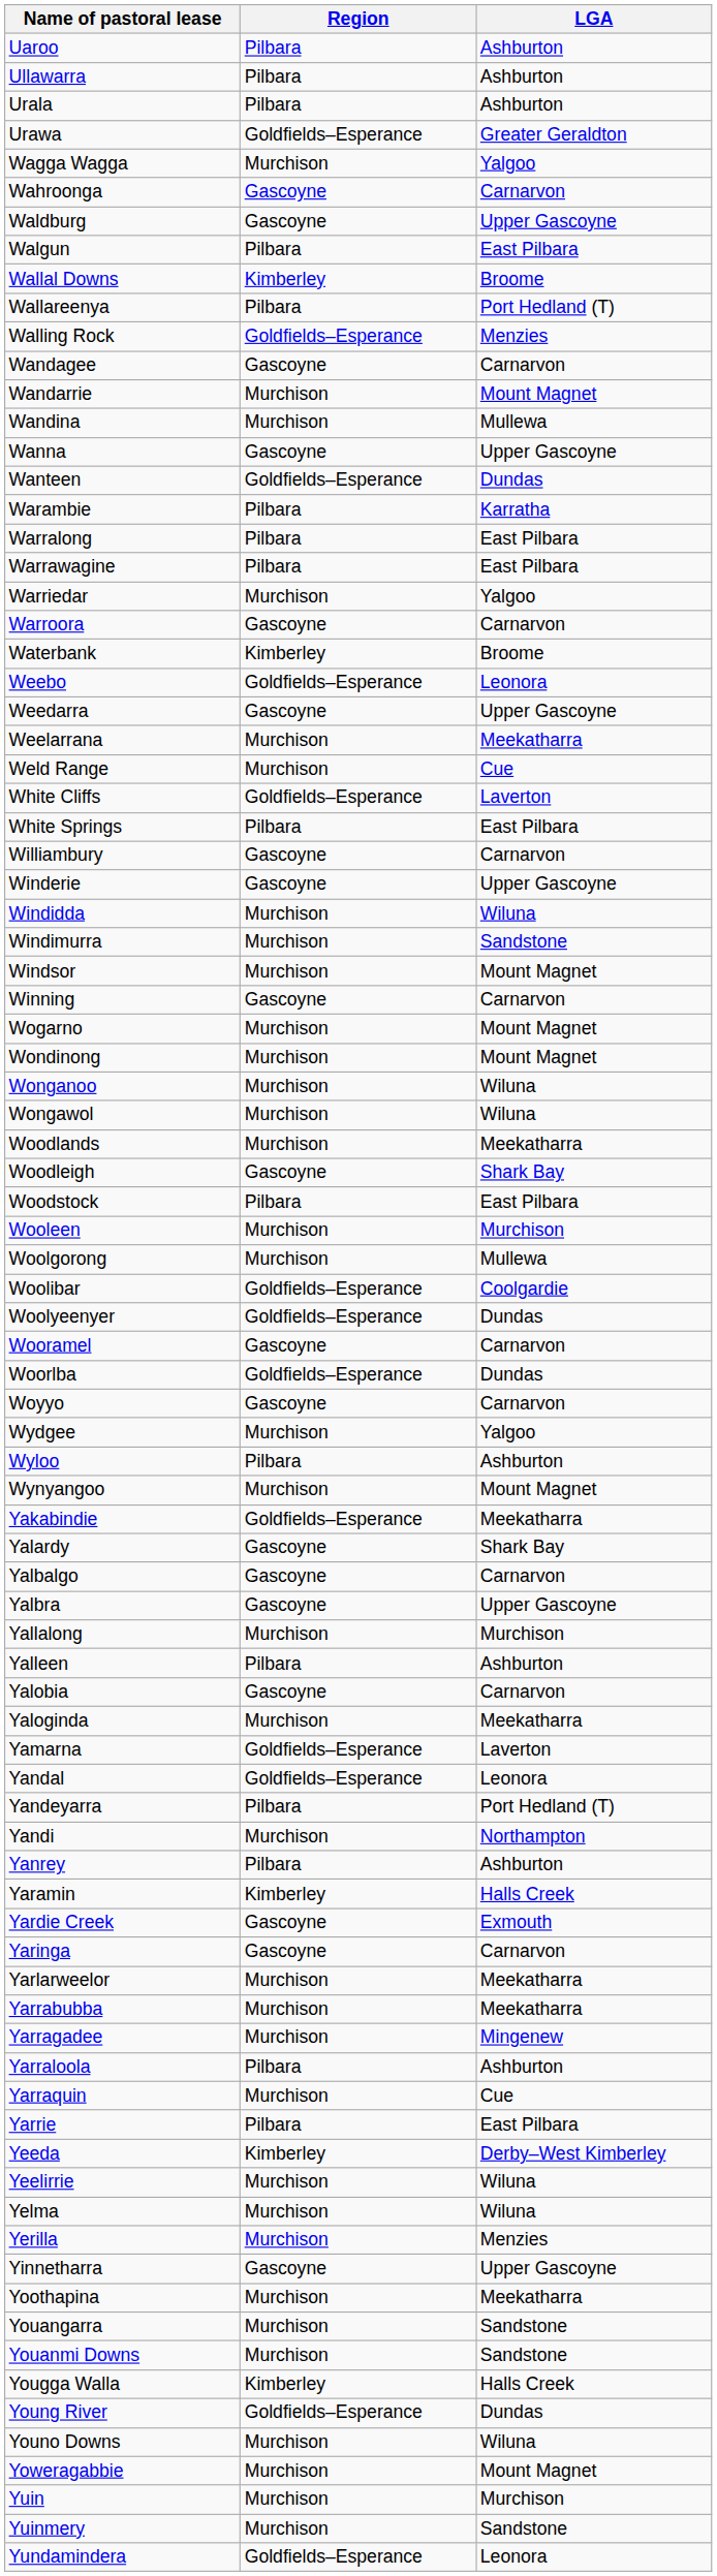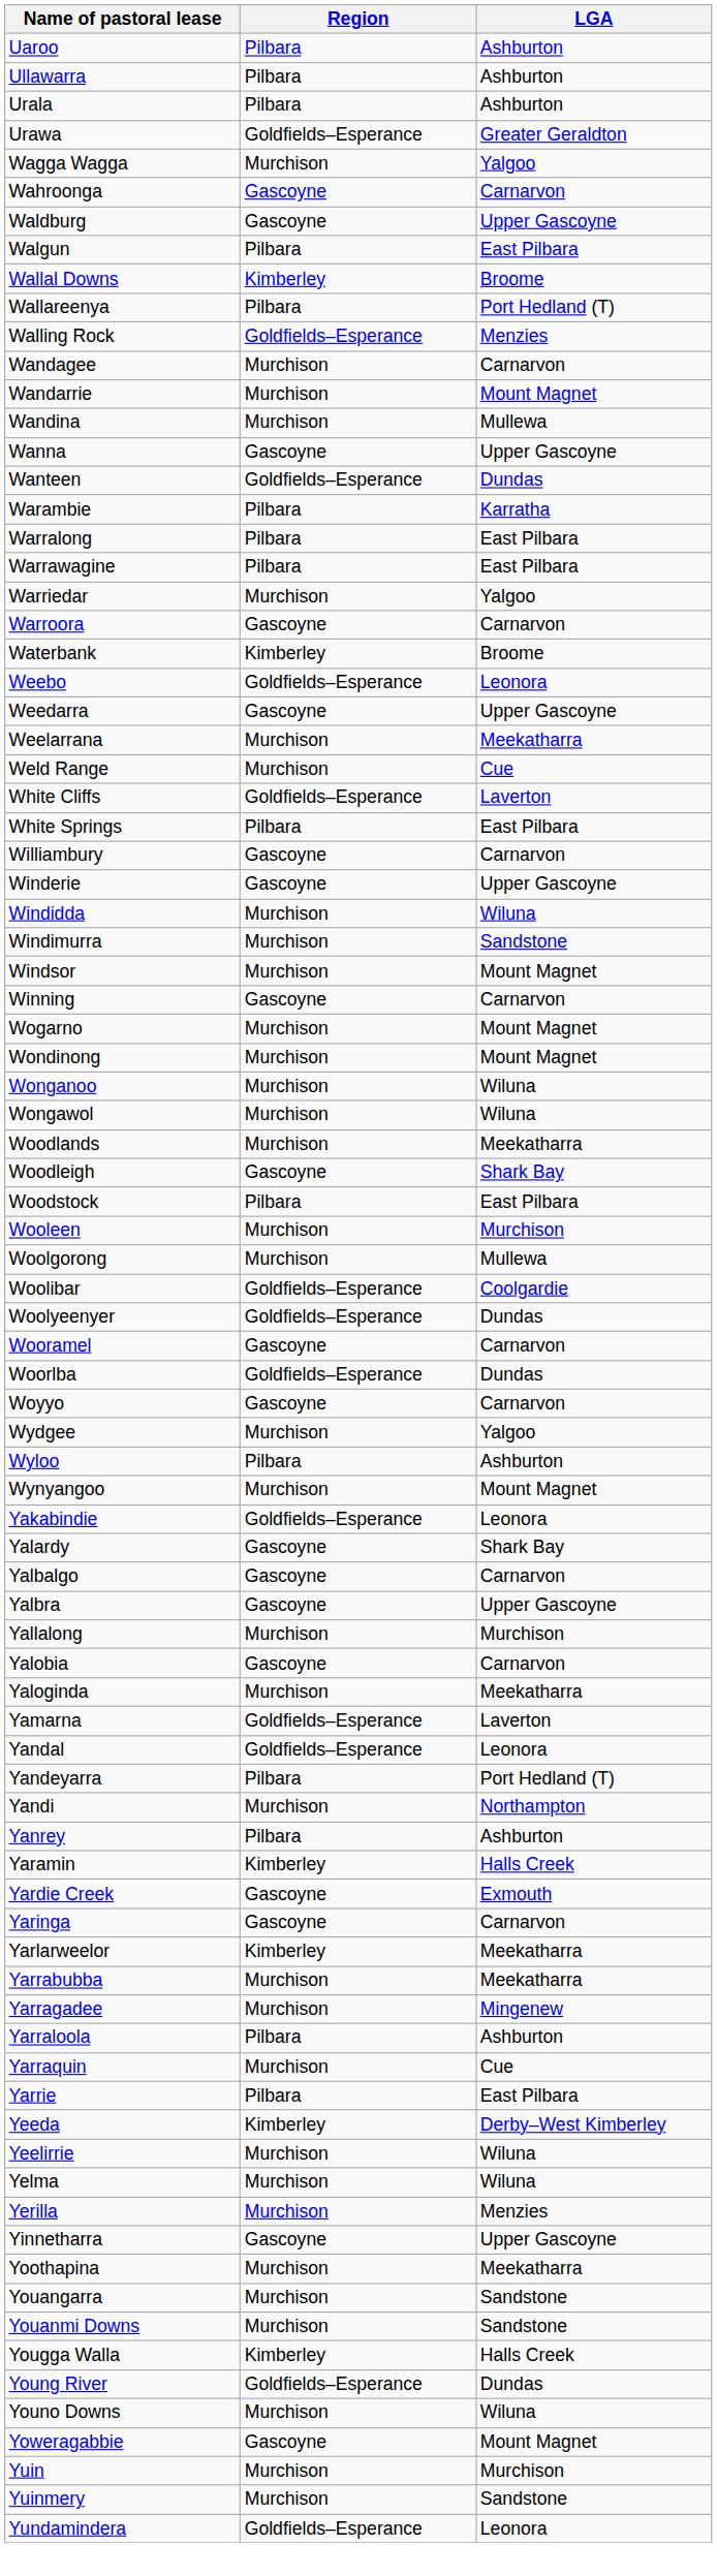Wandagee | Region: Gascoyne -> Murchison
Yakabindie | LGA: Meekatharra -> Leonora
- row: Yalleen | Pilbara | Ashburton
Yarlarweelor | Region: Murchison -> Kimberley
Yoweragabbie | Region: Murchison -> Gascoyne
